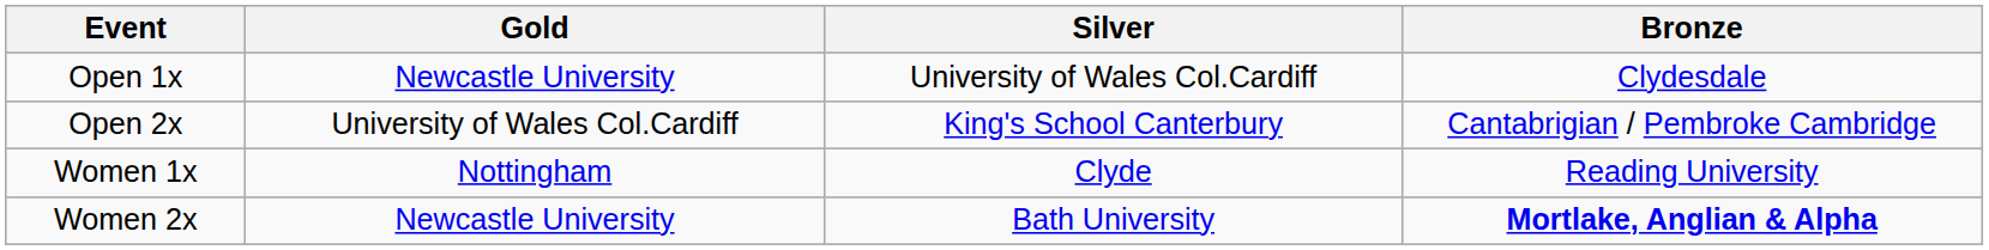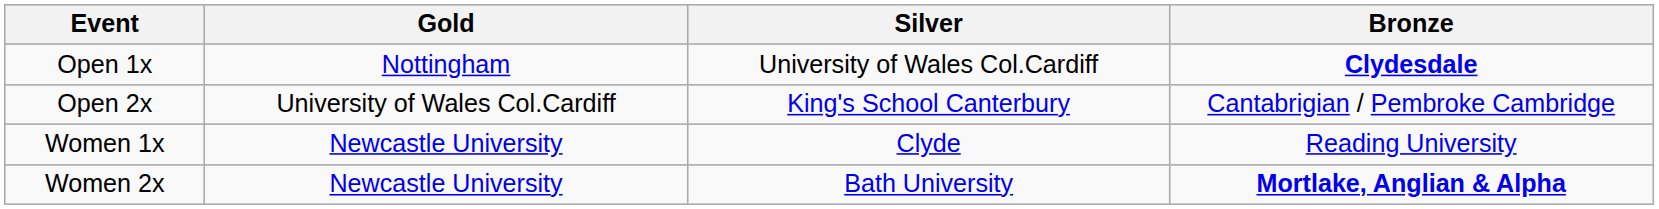Open 1x | Gold: Newcastle University -> Nottingham
Open 1x | Bronze: normal -> bold
Women 1x | Gold: Nottingham -> Newcastle University
